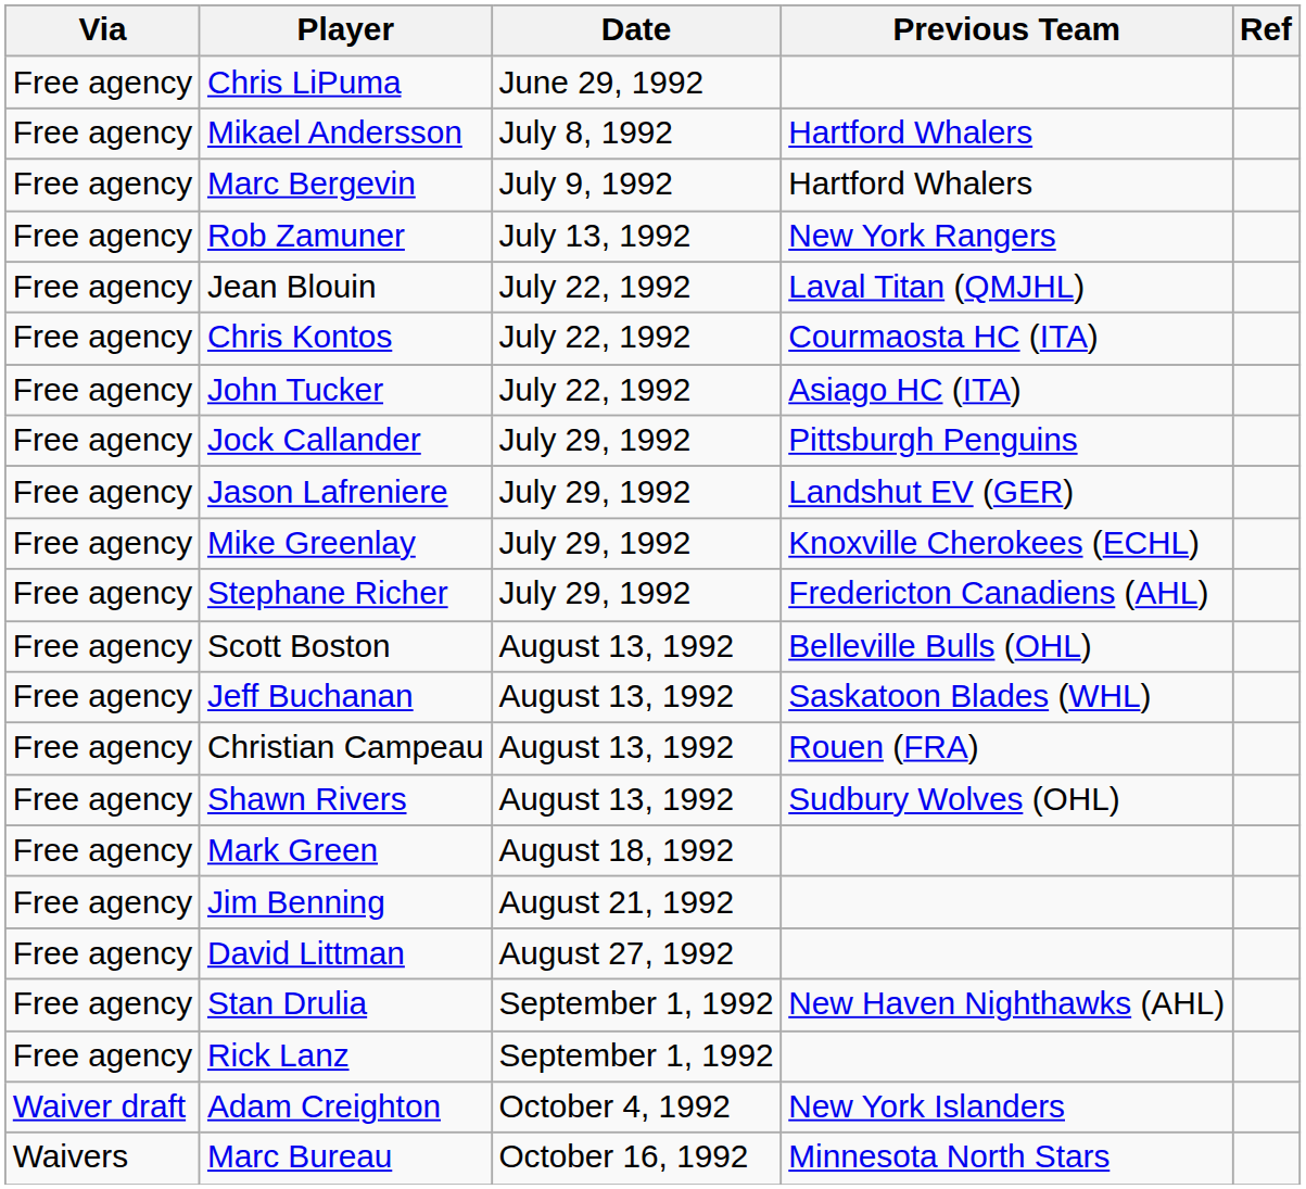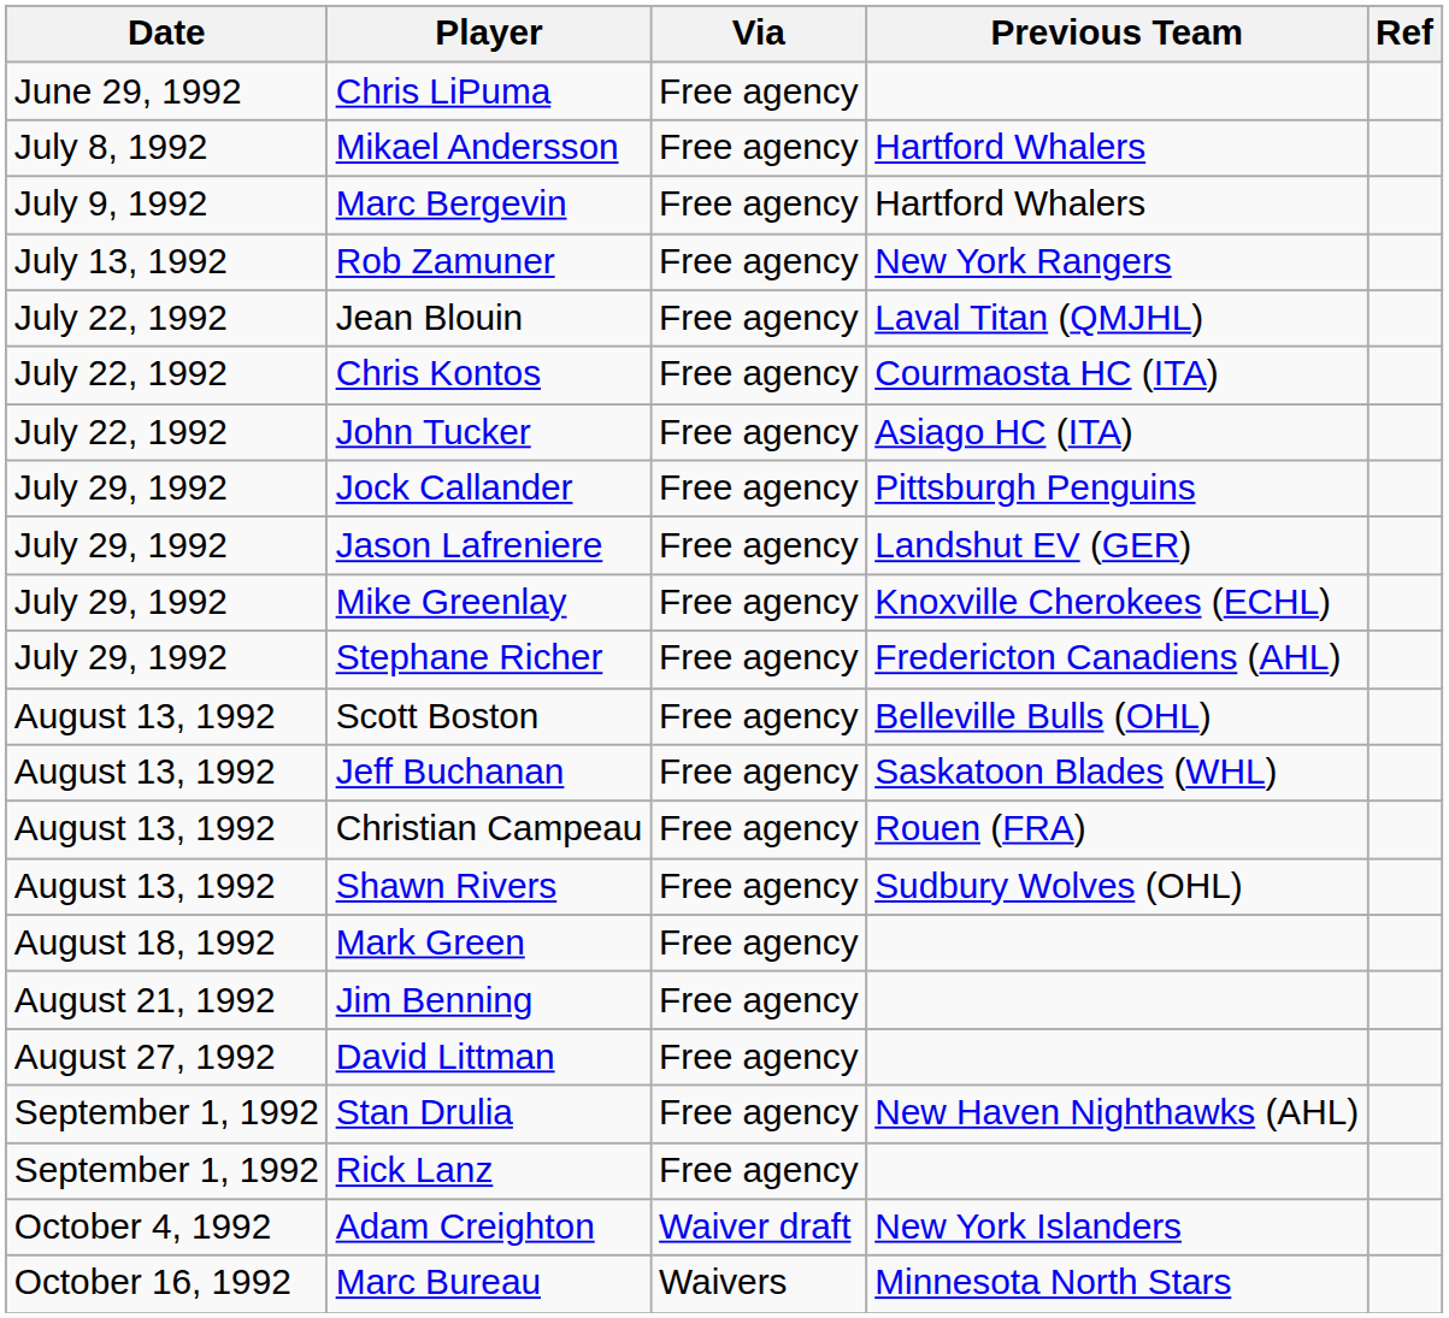columns swapped: Date <-> Via
